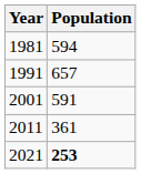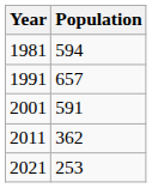2011 | Population: 361 -> 362
2021 | Population: bold -> normal
